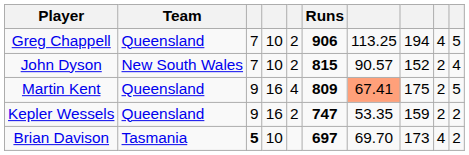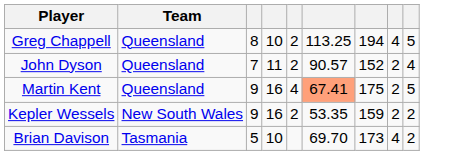- column: Runs | 906 | 815 | 809 | 747 | 697
Greg Chappell | column 3: 7 -> 8
John Dyson | Team: New South Wales -> Queensland
John Dyson | column 4: 10 -> 11
Kepler Wessels | Team: Queensland -> New South Wales
Brian Davison | column 3: bold -> normal
